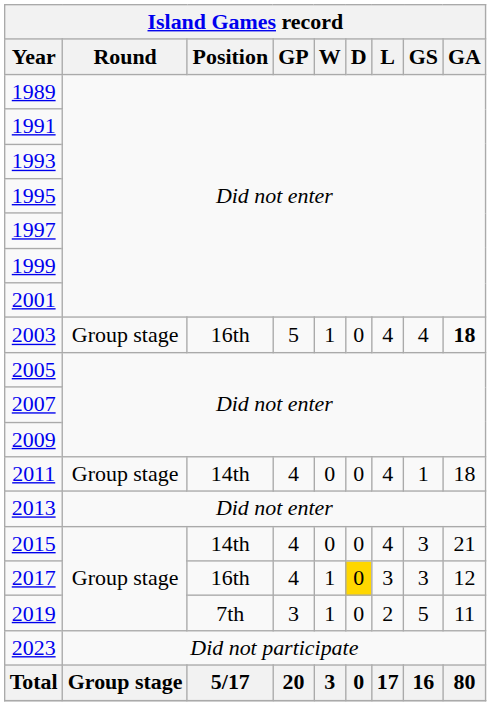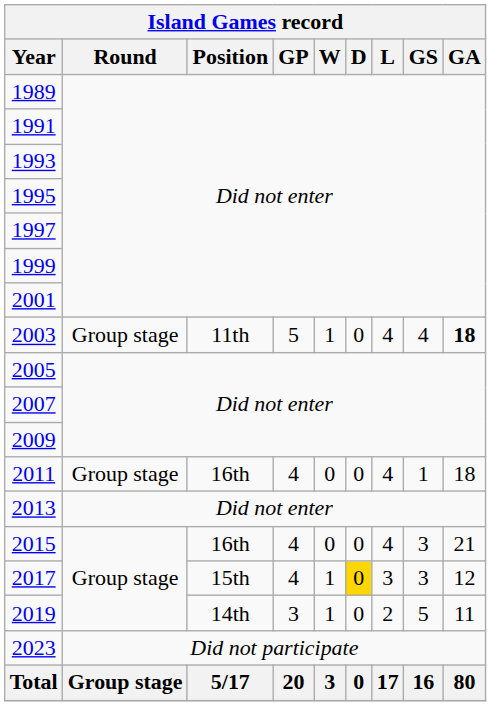2003 | Position: 16th -> 11th
2011 | Position: 14th -> 16th
2015 | Position: 14th -> 16th
2017 | Position: 16th -> 15th
2019 | Position: 7th -> 14th
